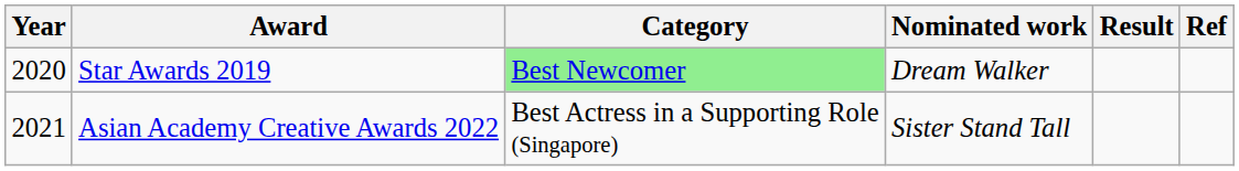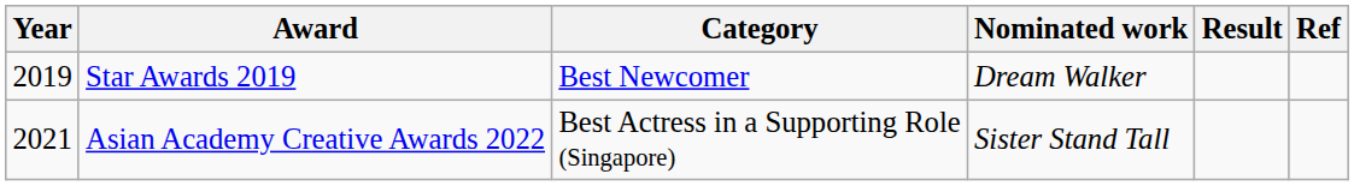Star Awards 2019 | Year: 2020 -> 2019
Star Awards 2019 | Category: lightgreen background -> no background
